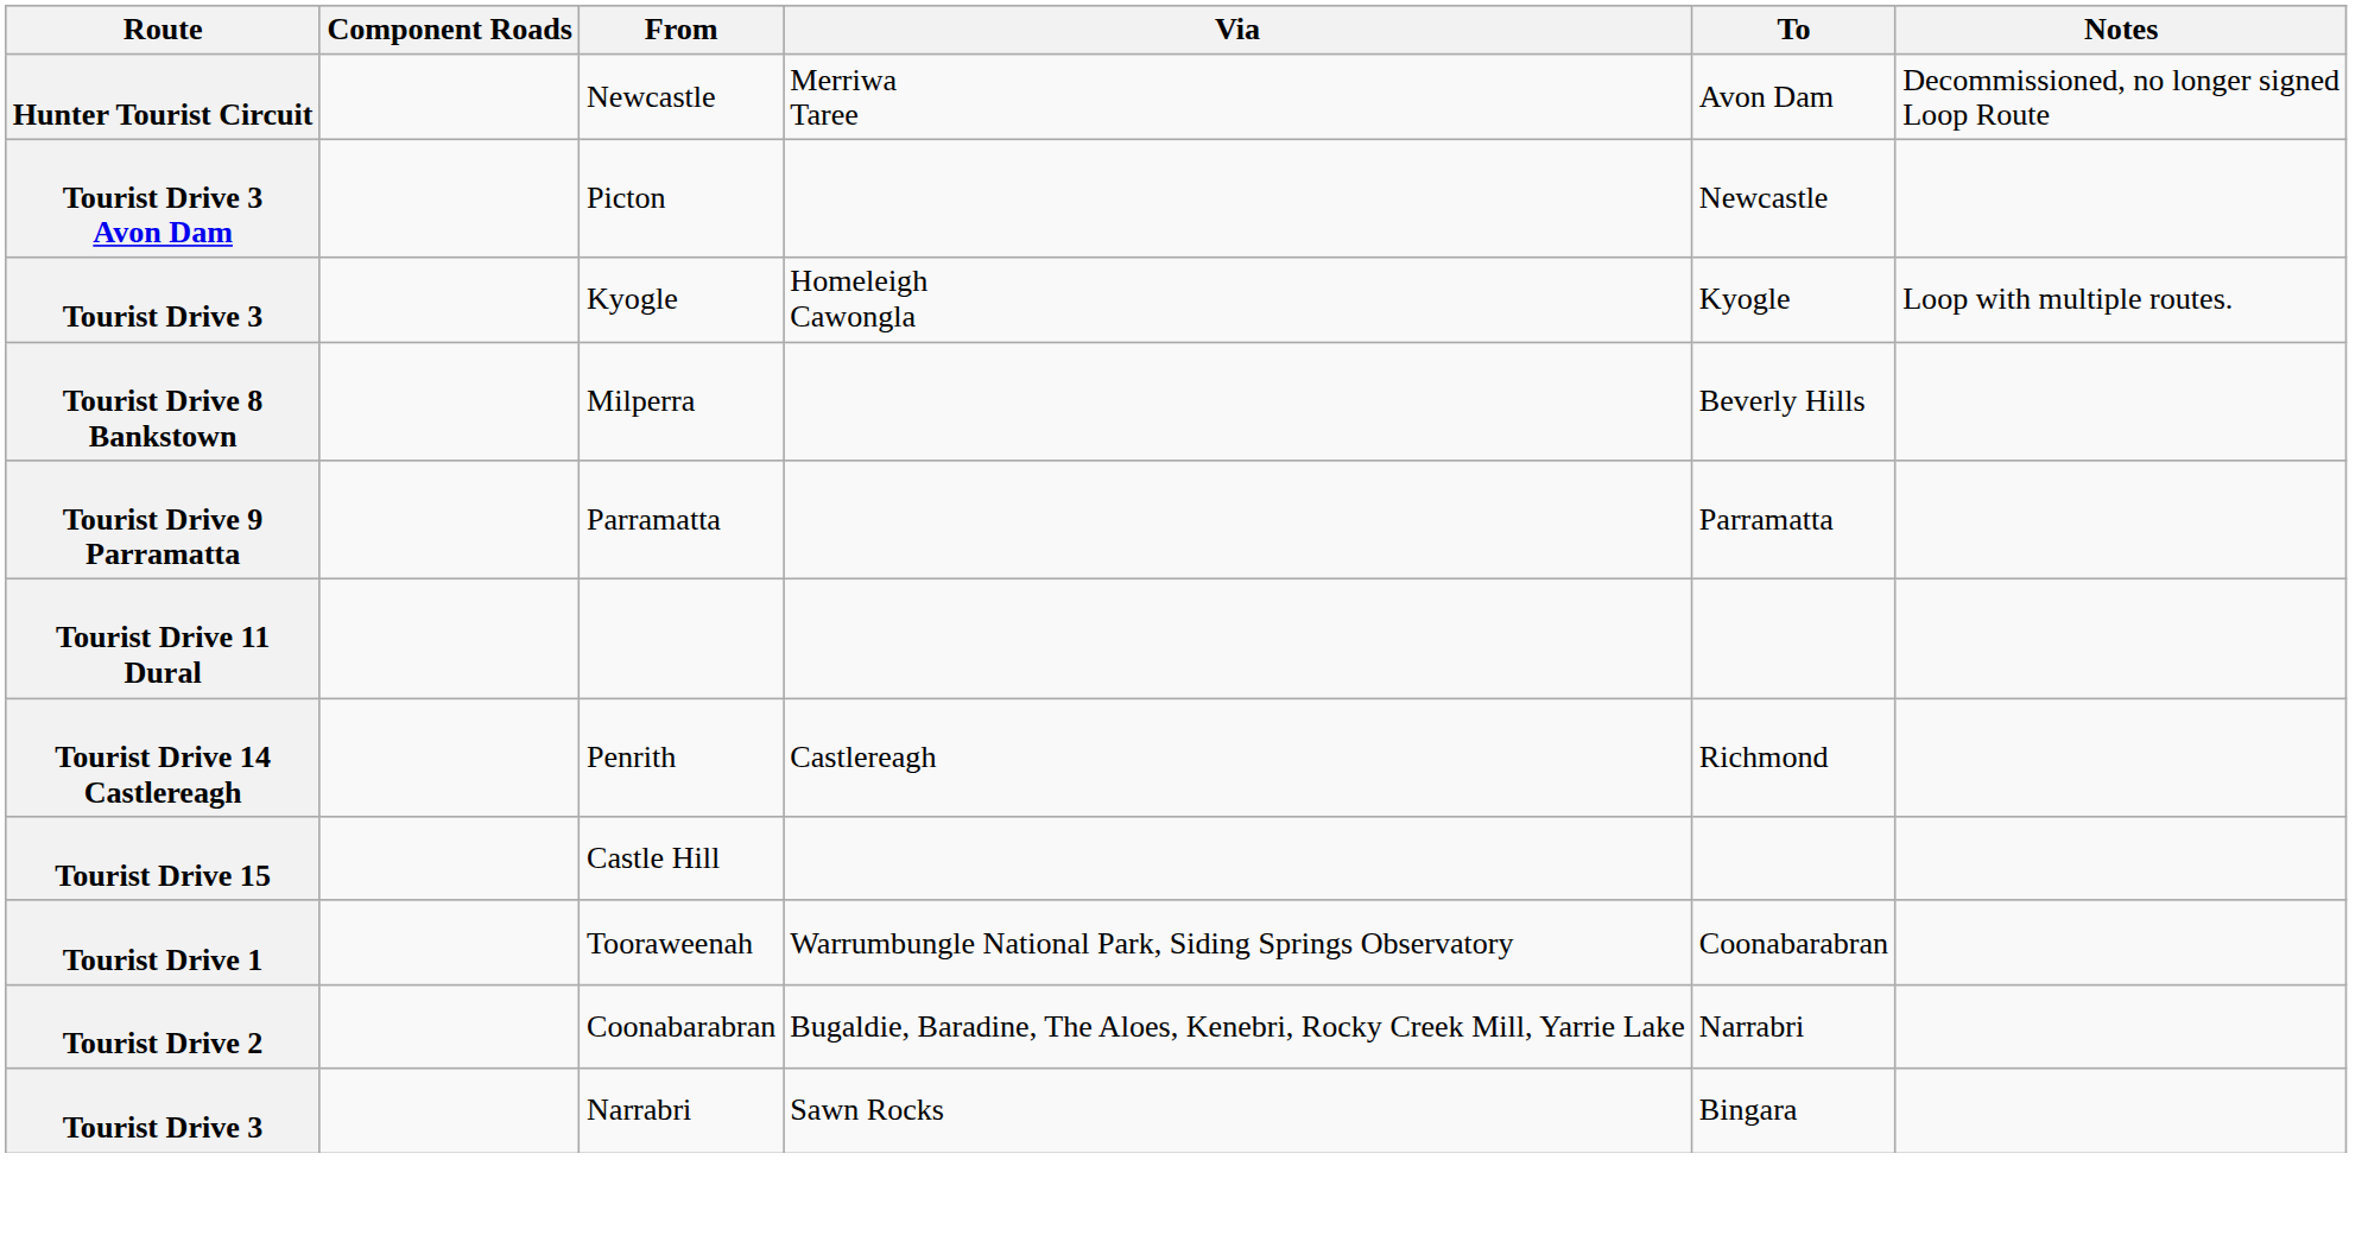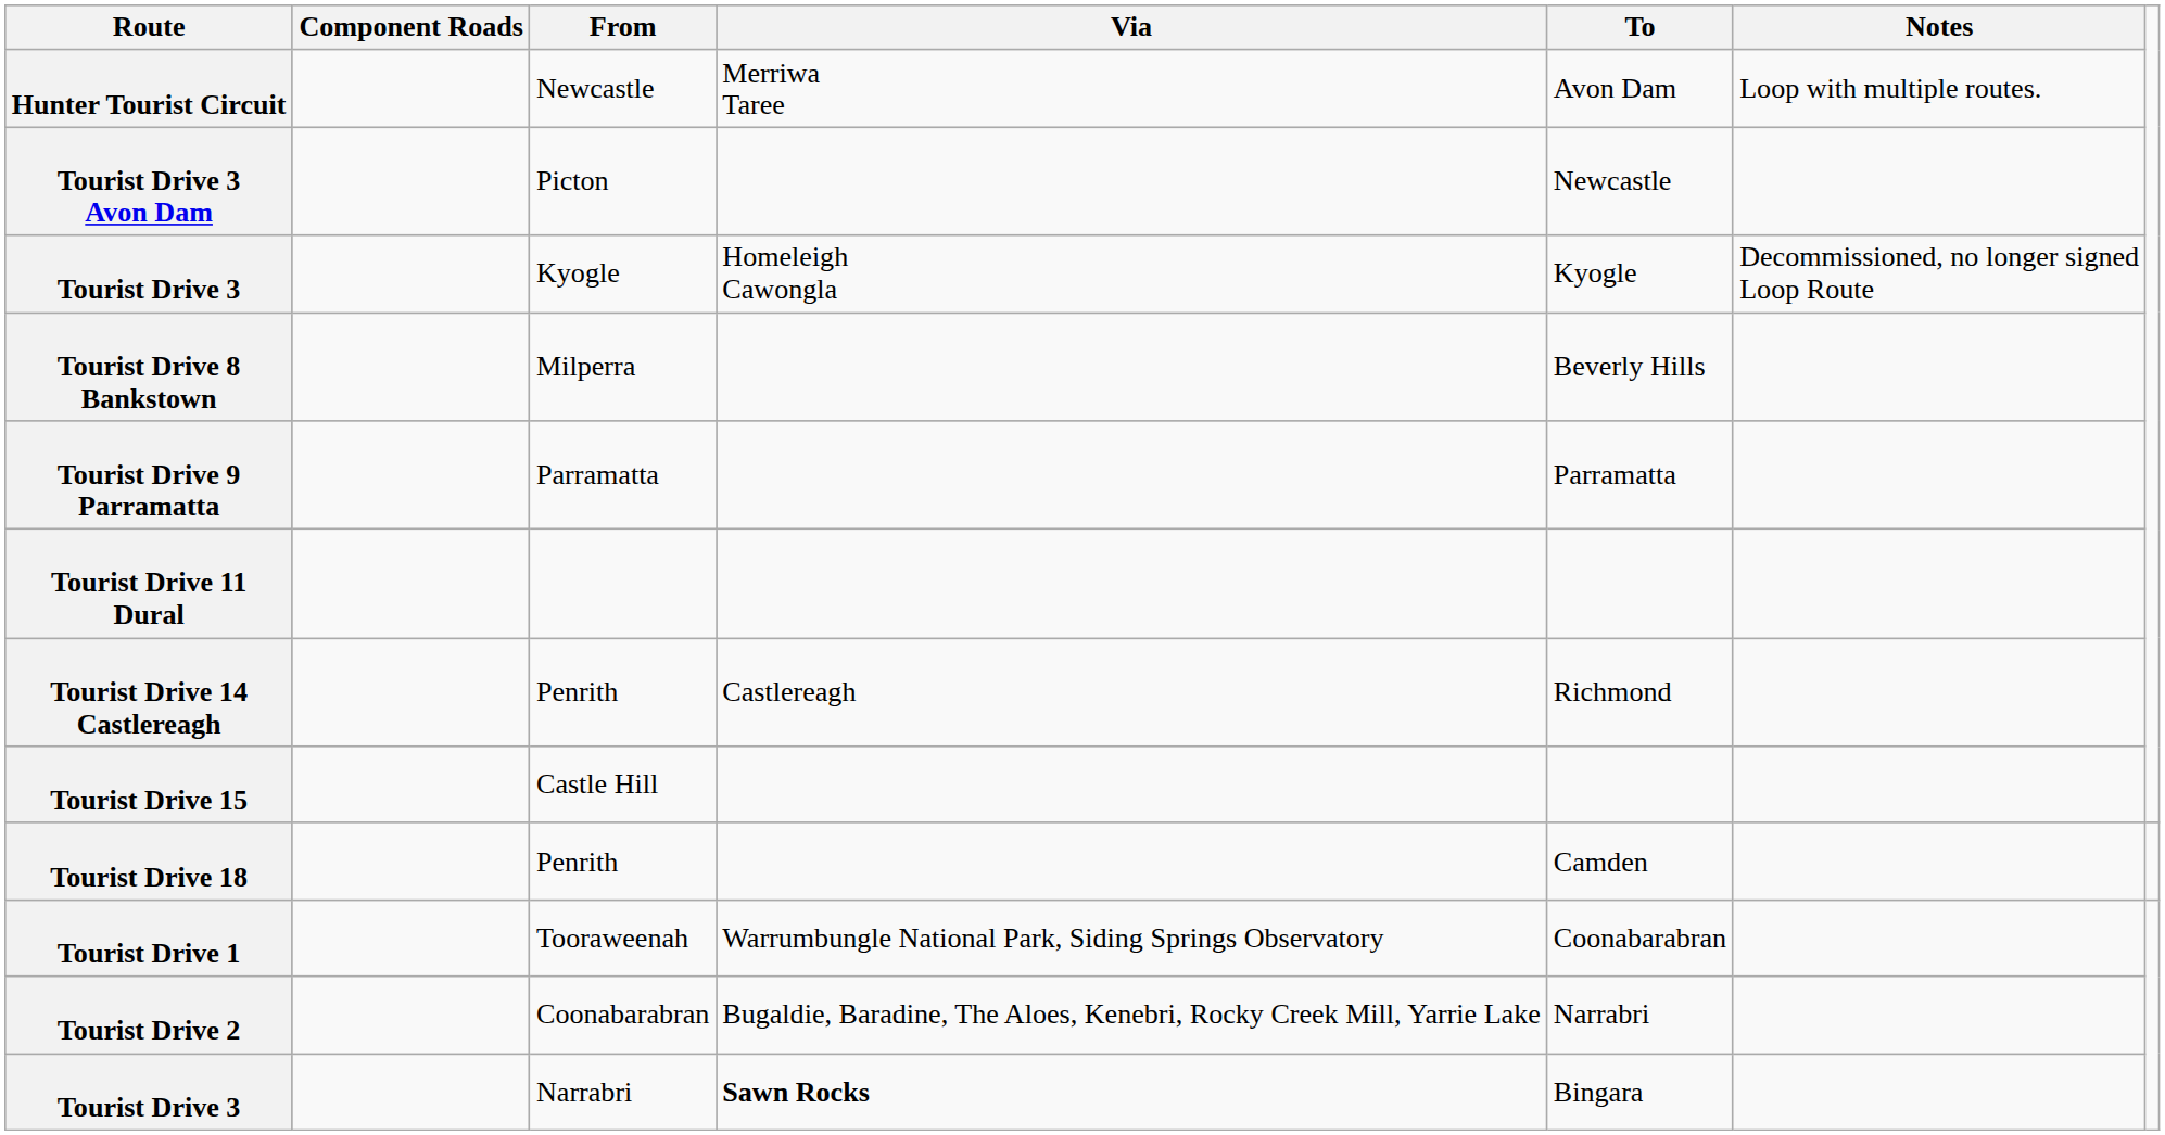Hunter Tourist Circuit | Notes: Decommissioned, no longer signed Loop Route -> Loop with multiple routes.
Tourist Drive 3 / Kyogle | Notes: Loop with multiple routes. -> Decommissioned, no longer signed Loop Route
+ row: Tourist Drive 18 | Penrith | Camden
Tourist Drive 3 / Narrabri | Via: normal -> bold
